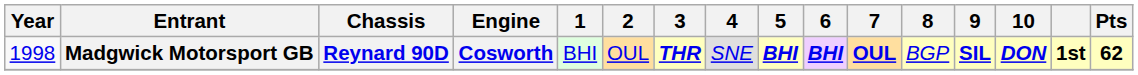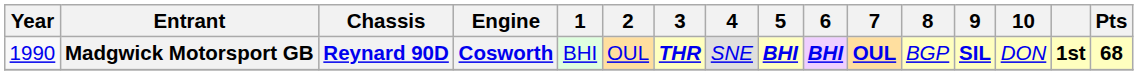Madgwick Motorsport GB | Year: 1998 -> 1990
Madgwick Motorsport GB | 10: bold -> normal
Madgwick Motorsport GB | Pts: 62 -> 68
